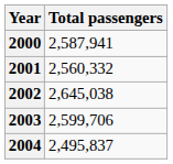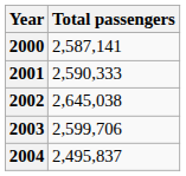2000 | Total passengers: 2,587,941 -> 2,587,141
2001 | Total passengers: 2,560,332 -> 2,590,333
